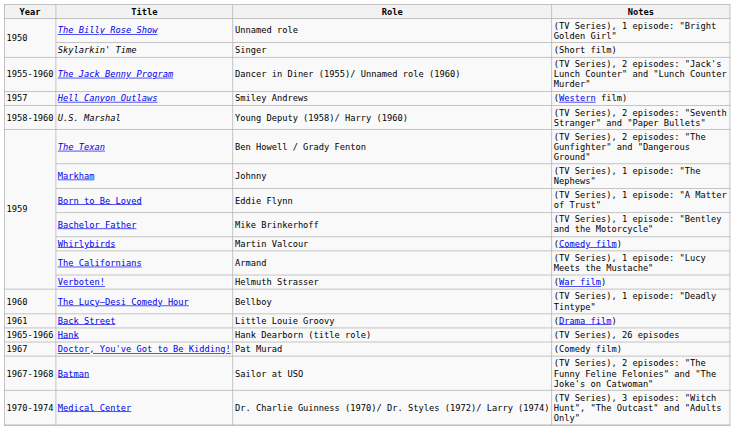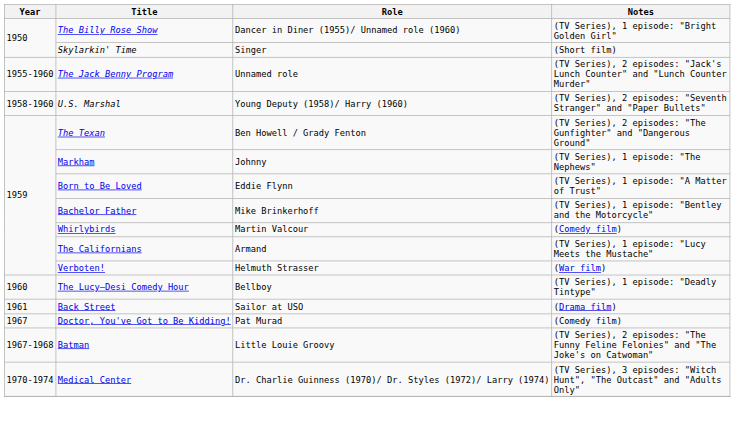The Billy Rose Show | Role: Unnamed role -> Dancer in Diner (1955)/ Unnamed role (1960)
The Jack Benny Program | Role: Dancer in Diner (1955)/ Unnamed role (1960) -> Unnamed role
- row: 1957 | Hell Canyon Outlaws | Smiley Andrews | (Western film)
Back Street | Role: Little Louie Groovy -> Sailor at USO
- row: 1965-1966 | Hank | Hank Dearborn (title role) | (TV Series), 26 episodes
Batman | Role: Sailor at USO -> Little Louie Groovy
